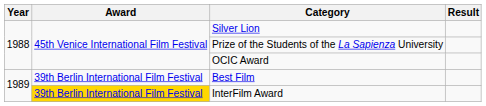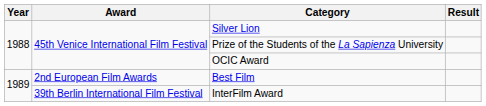Best Film | Award: 39th Berlin International Film Festival -> 2nd European Film Awards
InterFilm Award | Award: gold background -> no background
